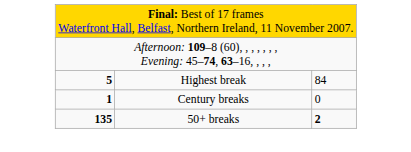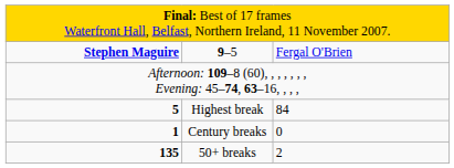+ row: Stephen Maguire | 9–5 | Fergal O'Brien
50+ breaks | column 3: bold -> normal
